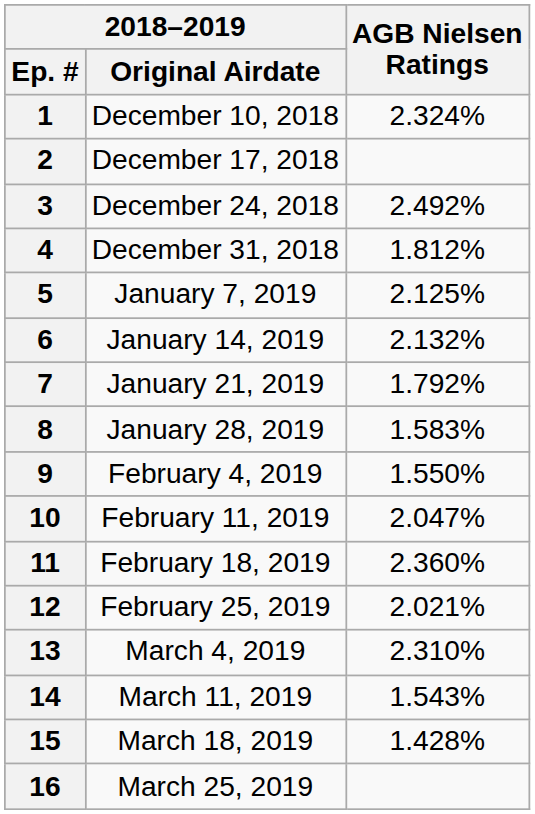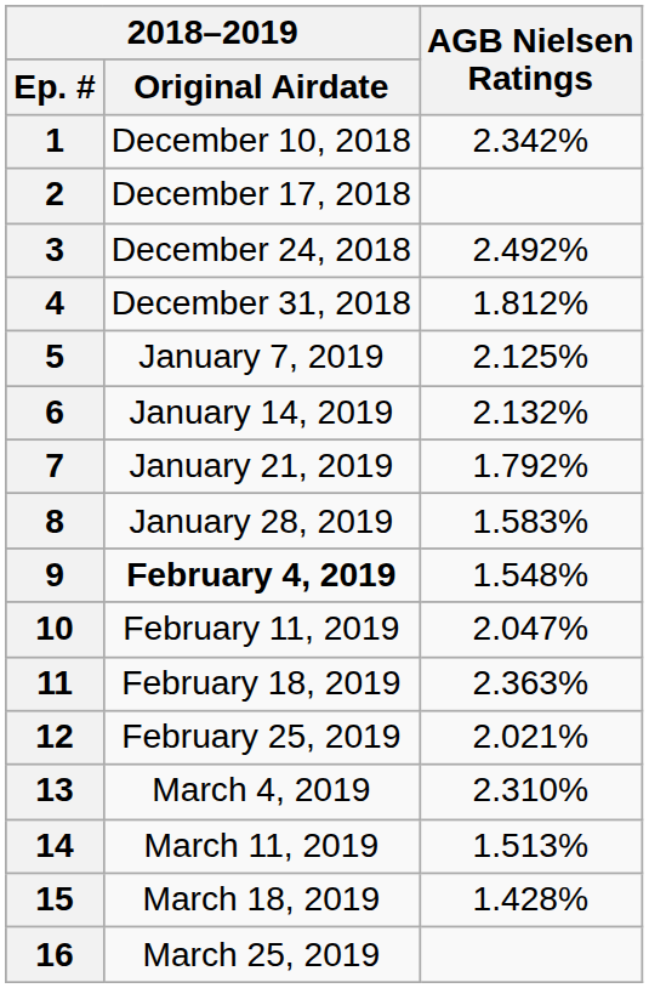1 | AGB Nielsen Ratings: 2.324% -> 2.342%
9 | 2018–2019 / Original Airdate: normal -> bold
9 | AGB Nielsen Ratings: 1.550% -> 1.548%
11 | AGB Nielsen Ratings: 2.360% -> 2.363%
14 | AGB Nielsen Ratings: 1.543% -> 1.513%
